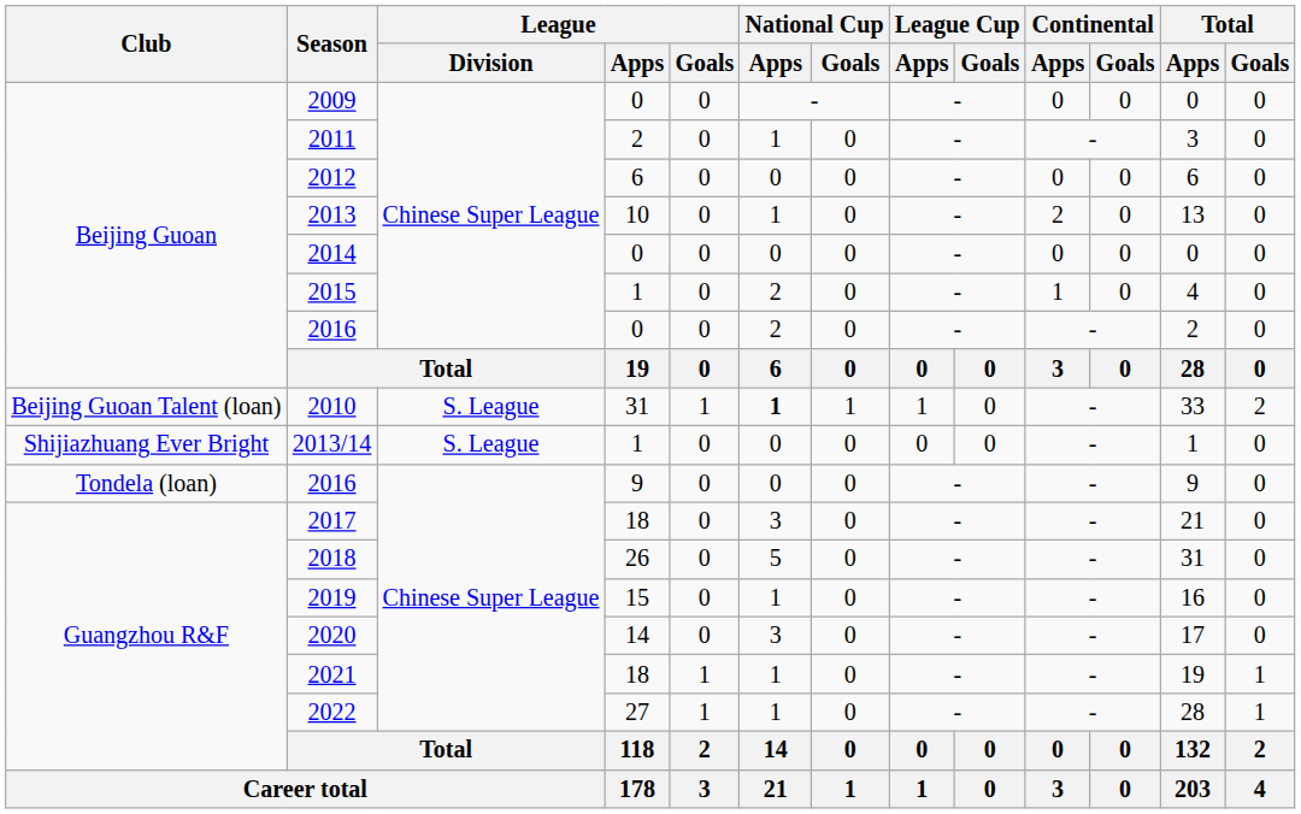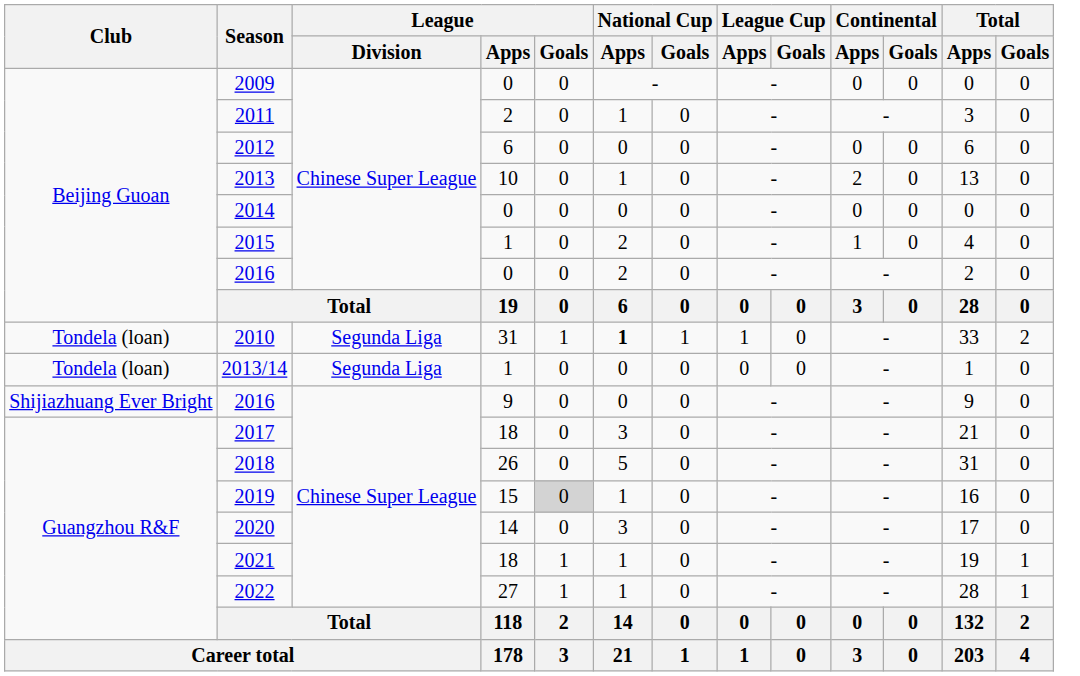2010 | Club: Beijing Guoan Talent (loan) -> Tondela (loan)
2010 | League / Division: S. League -> Segunda Liga
2013/14 | Club: Shijiazhuang Ever Bright -> Tondela (loan)
2013/14 | League / Division: S. League -> Segunda Liga
2016 / 9 | Club: Tondela (loan) -> Shijiazhuang Ever Bright
2019 | League / Goals: no background -> lightgrey background
